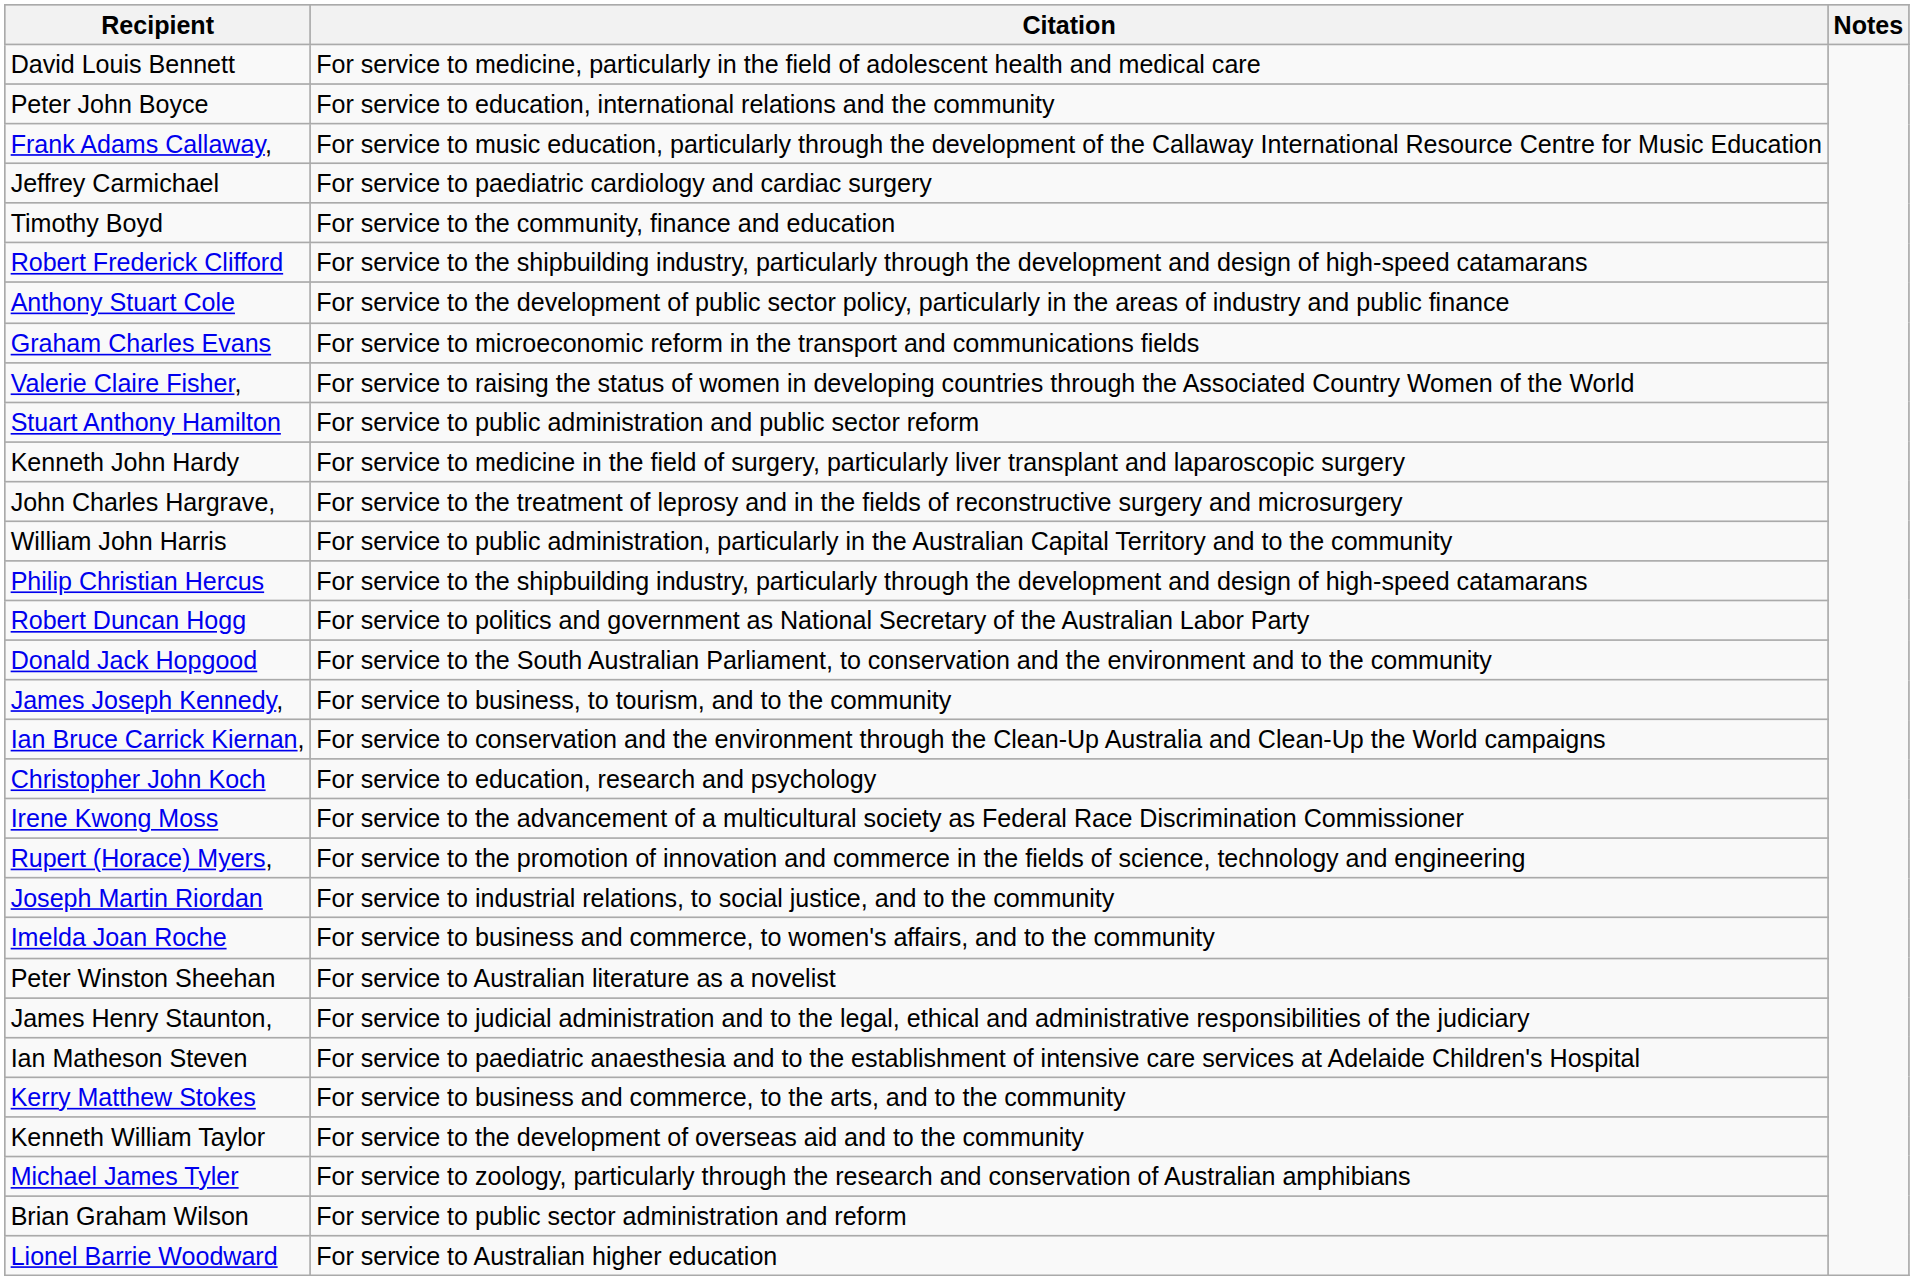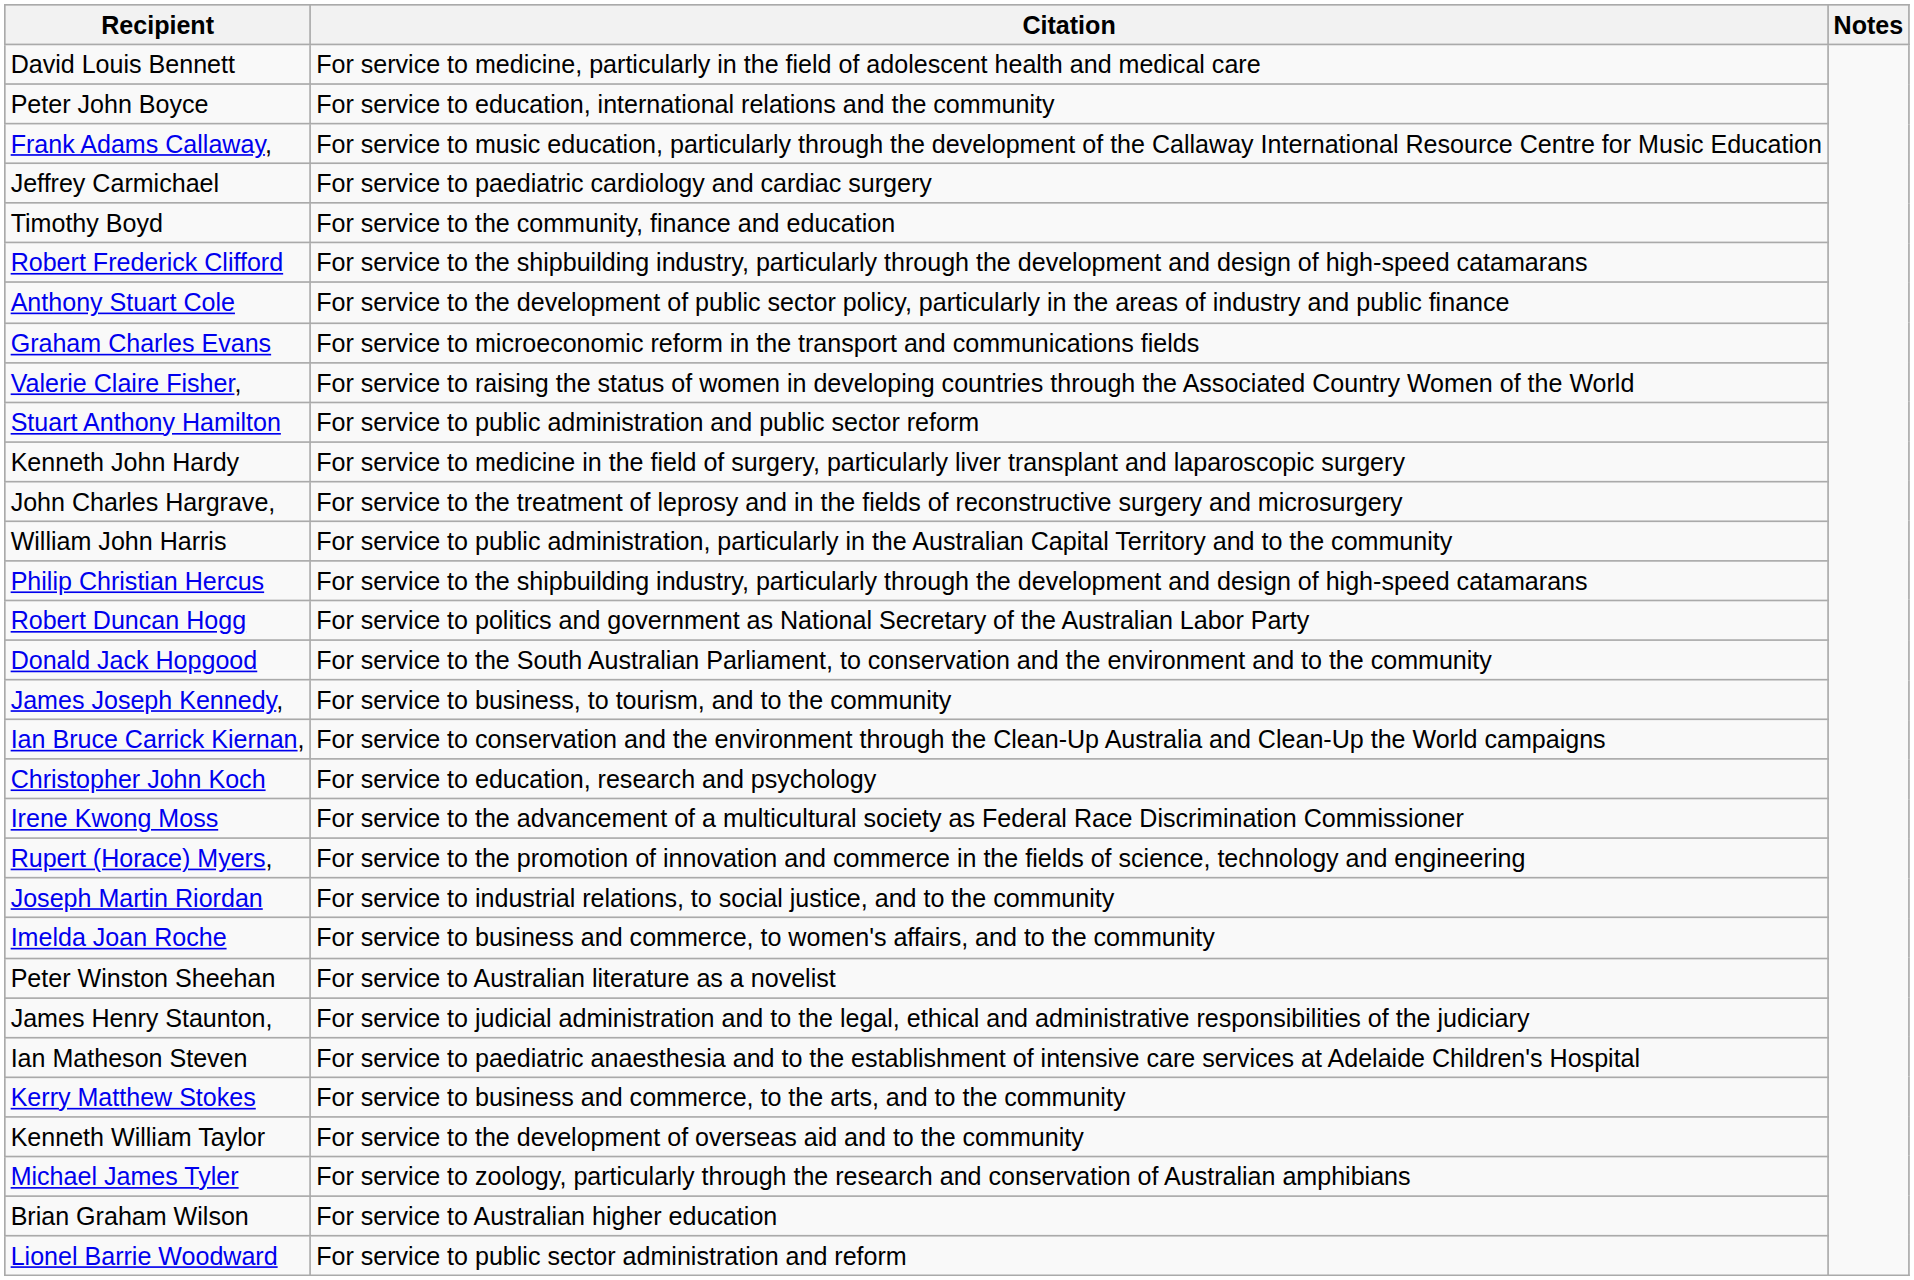Brian Graham Wilson | Citation: For service to public sector administration and reform -> For service to Australian higher education
Lionel Barrie Woodward | Citation: For service to Australian higher education -> For service to public sector administration and reform
